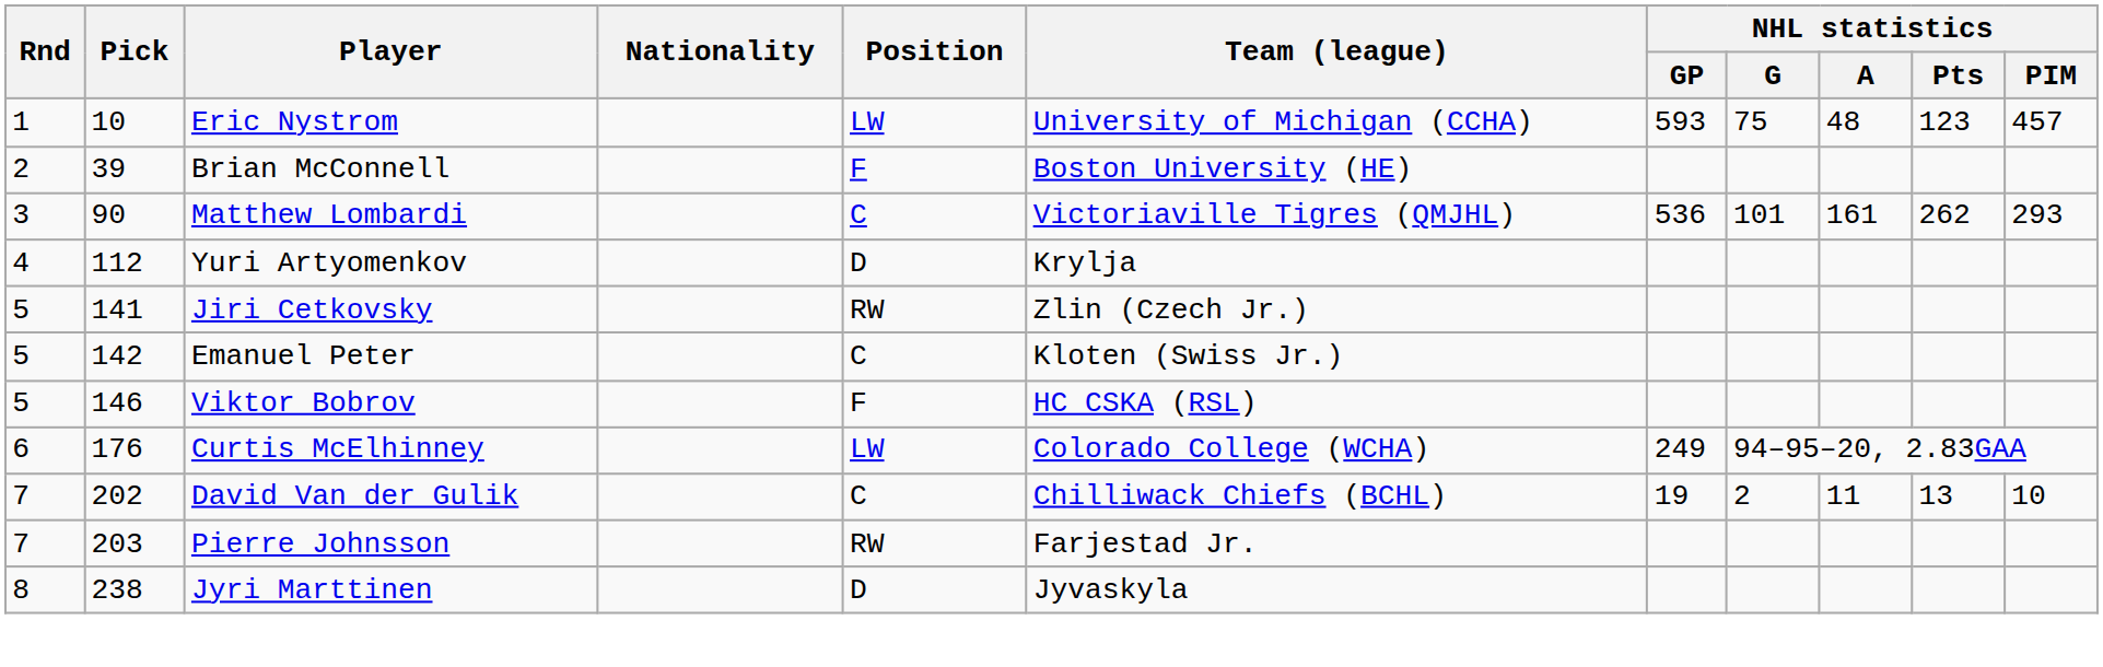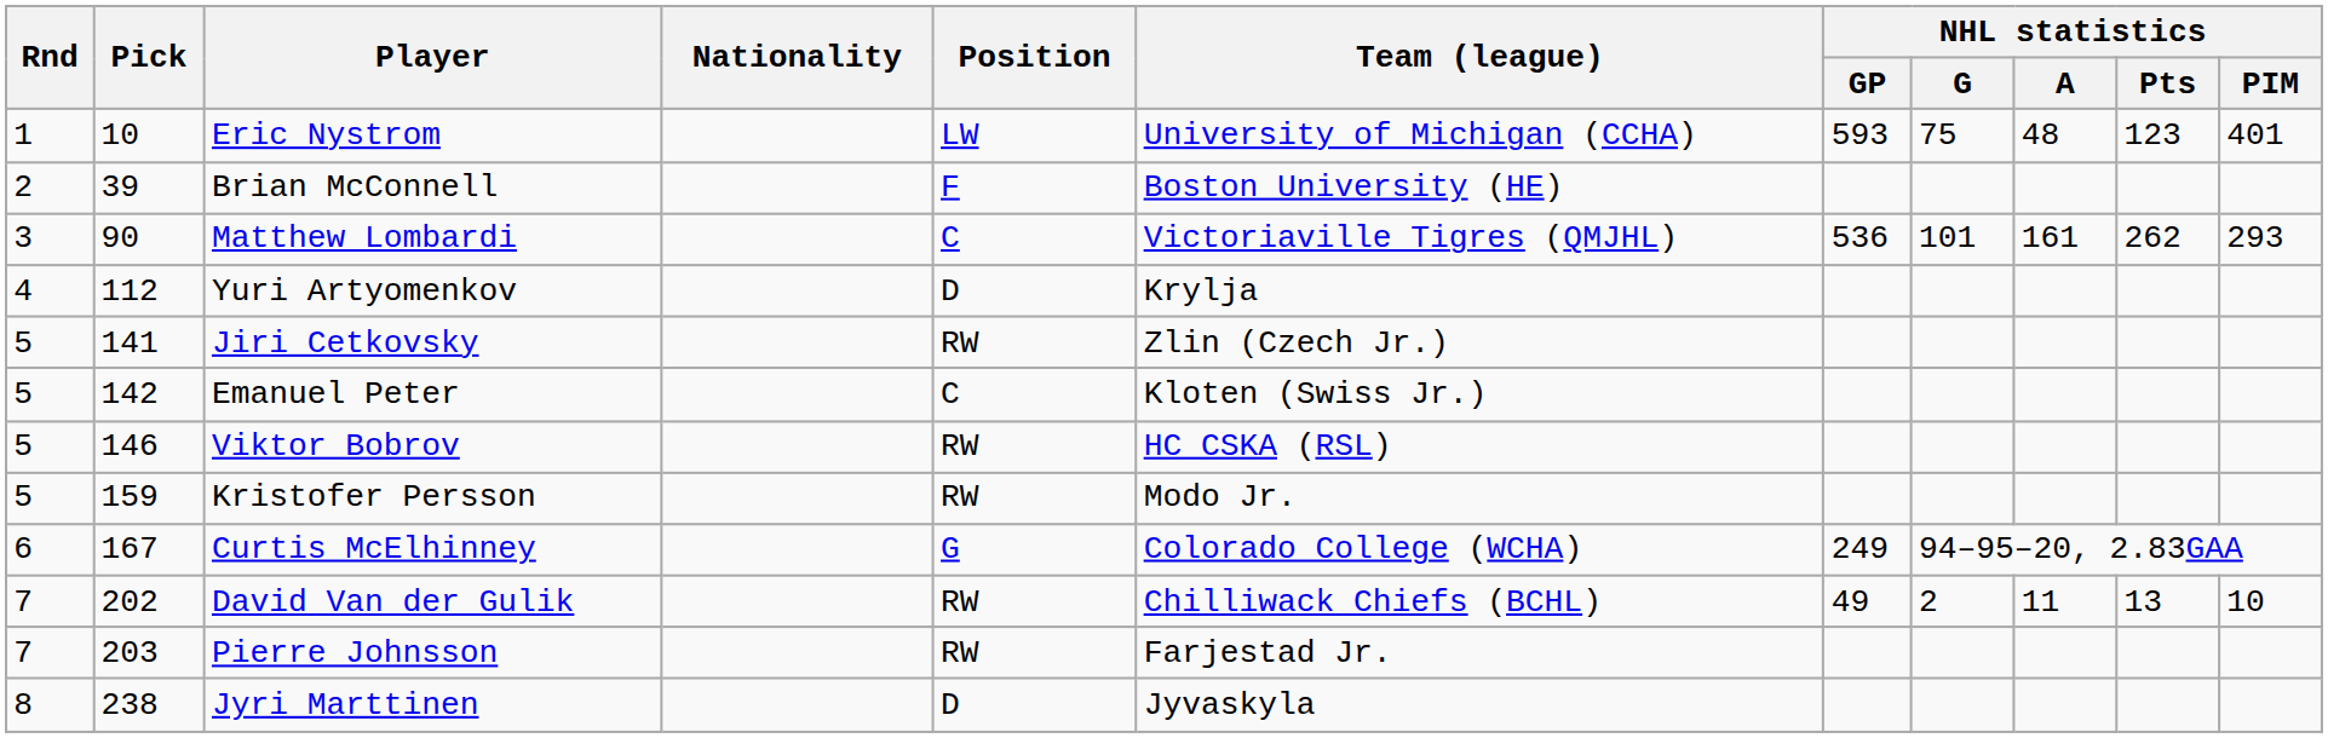Eric Nystrom | NHL statistics / PIM: 457 -> 401
Viktor Bobrov | Position: F -> RW
+ row: 5 | 159 | Kristofer Persson | RW | Modo Jr.
Curtis McElhinney | Pick: 176 -> 167
Curtis McElhinney | Position: LW -> G
David Van der Gulik | Position: C -> RW
David Van der Gulik | NHL statistics / GP: 19 -> 49
